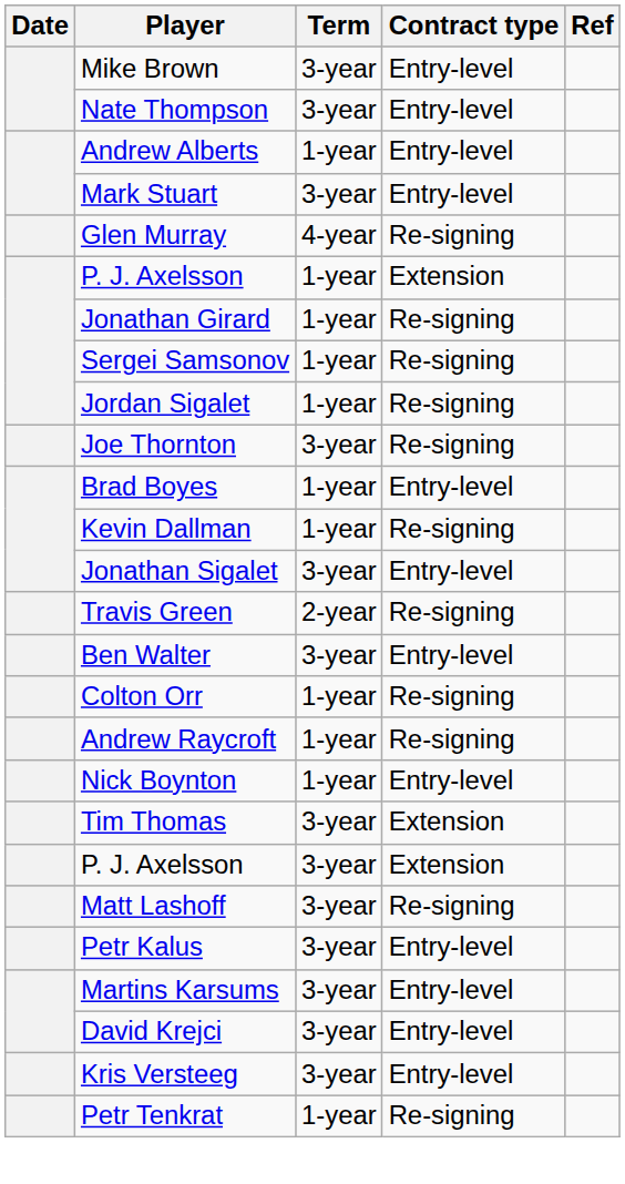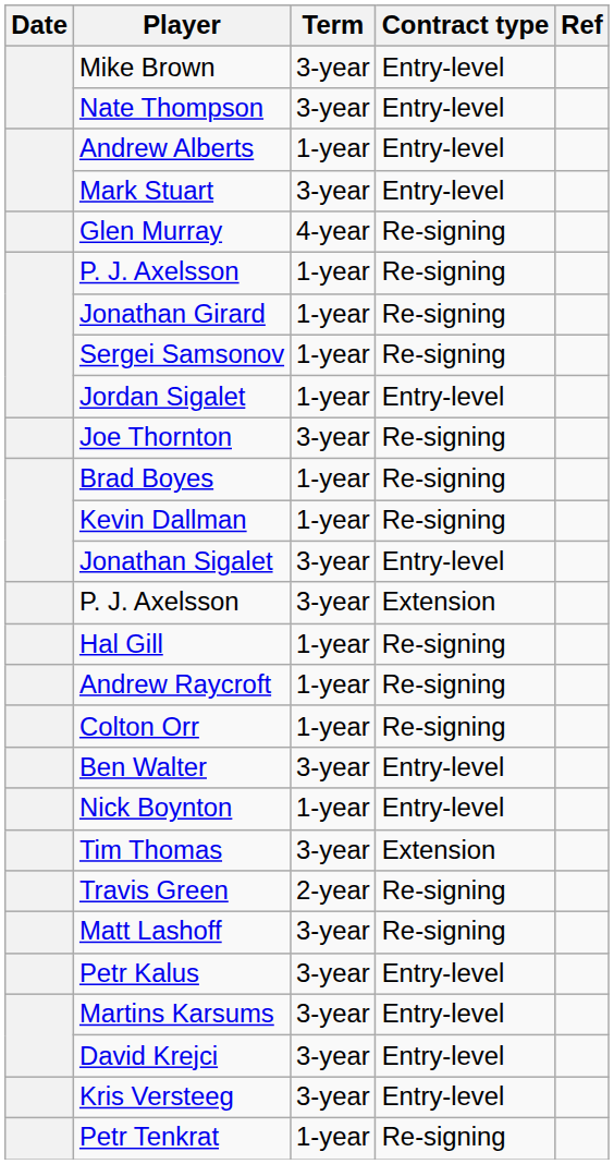P. J. Axelsson / 1-year | Contract type: Extension -> Re-signing
Jordan Sigalet | Contract type: Re-signing -> Entry-level
Brad Boyes | Contract type: Entry-level -> Re-signing
rows swapped: Travis Green <-> P. J. Axelsson / 3-year
+ row: Hal Gill | 1-year | Re-signing
rows swapped: Ben Walter <-> Andrew Raycroft
